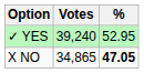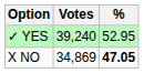X NO | Votes: 34,865 -> 34,869
